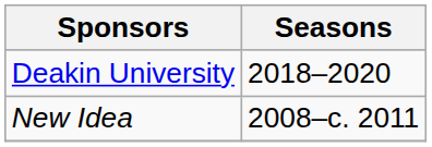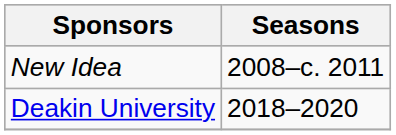rows swapped: New Idea <-> Deakin University
